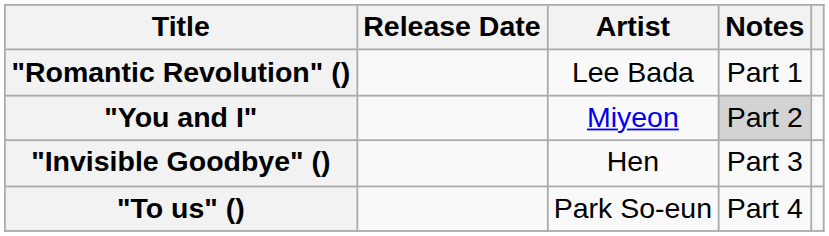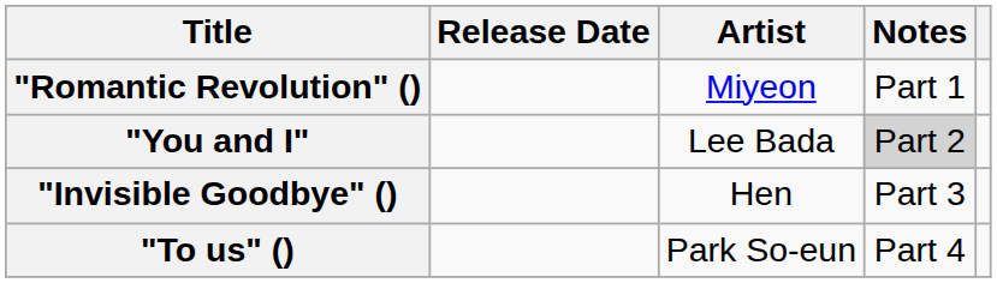"Romantic Revolution" () | Artist: Lee Bada -> Miyeon
"You and I" | Artist: Miyeon -> Lee Bada
